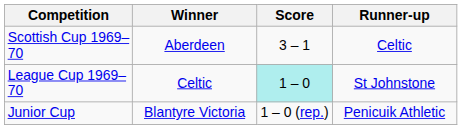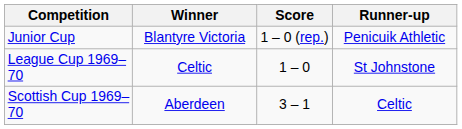rows swapped: Scottish Cup 1969–70 <-> Junior Cup
League Cup 1969–70 | Score: paleturquoise background -> no background
